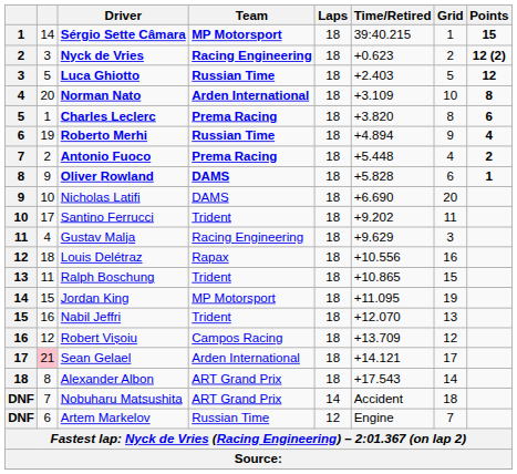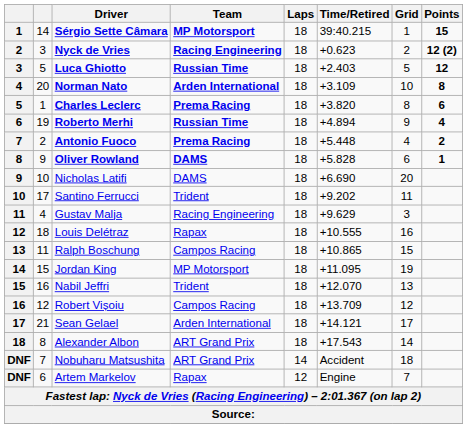Louis Delétraz | Time/Retired: +10.556 -> +10.555
Ralph Boschung | Team: Trident -> Campos Racing
Sean Gelael | column 2: pink background -> no background
Artem Markelov | Team: Russian Time -> Rapax
